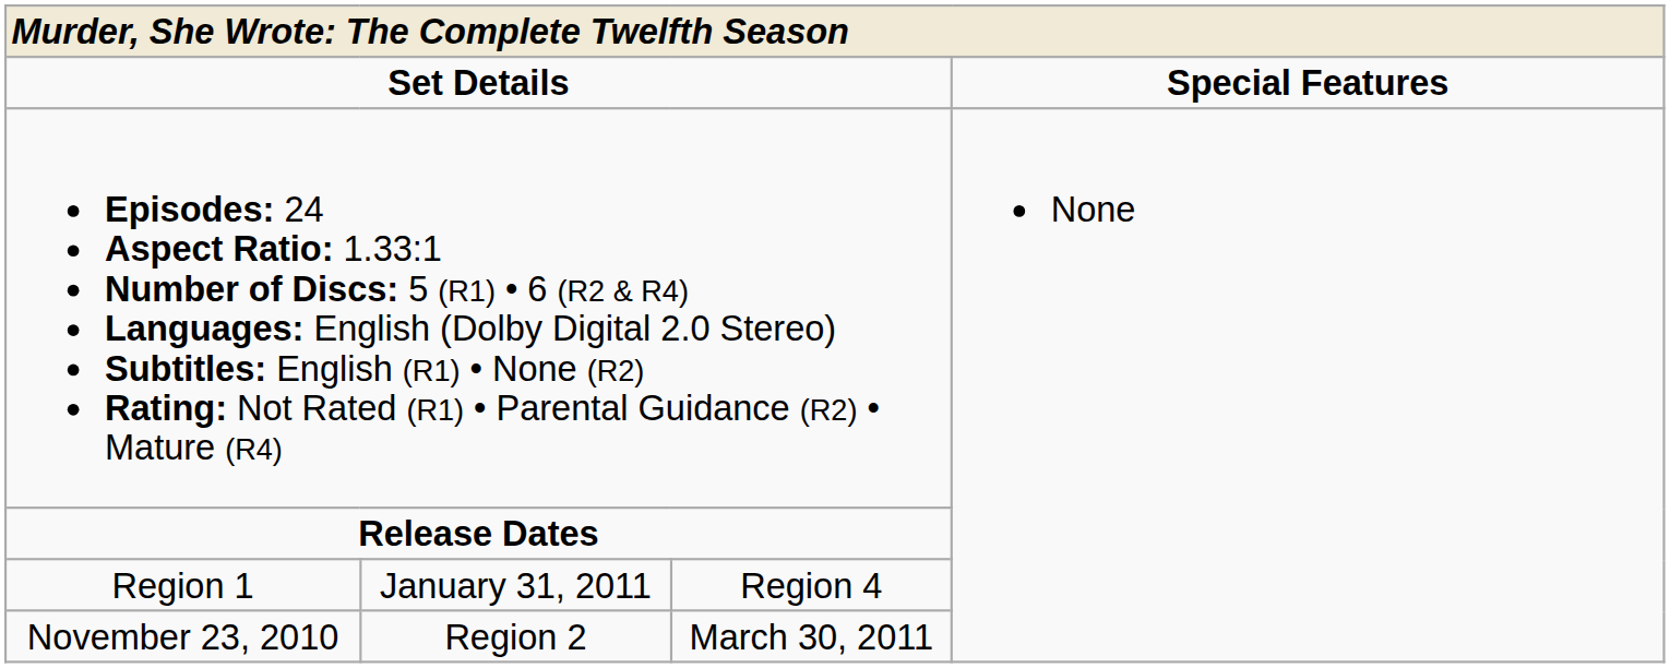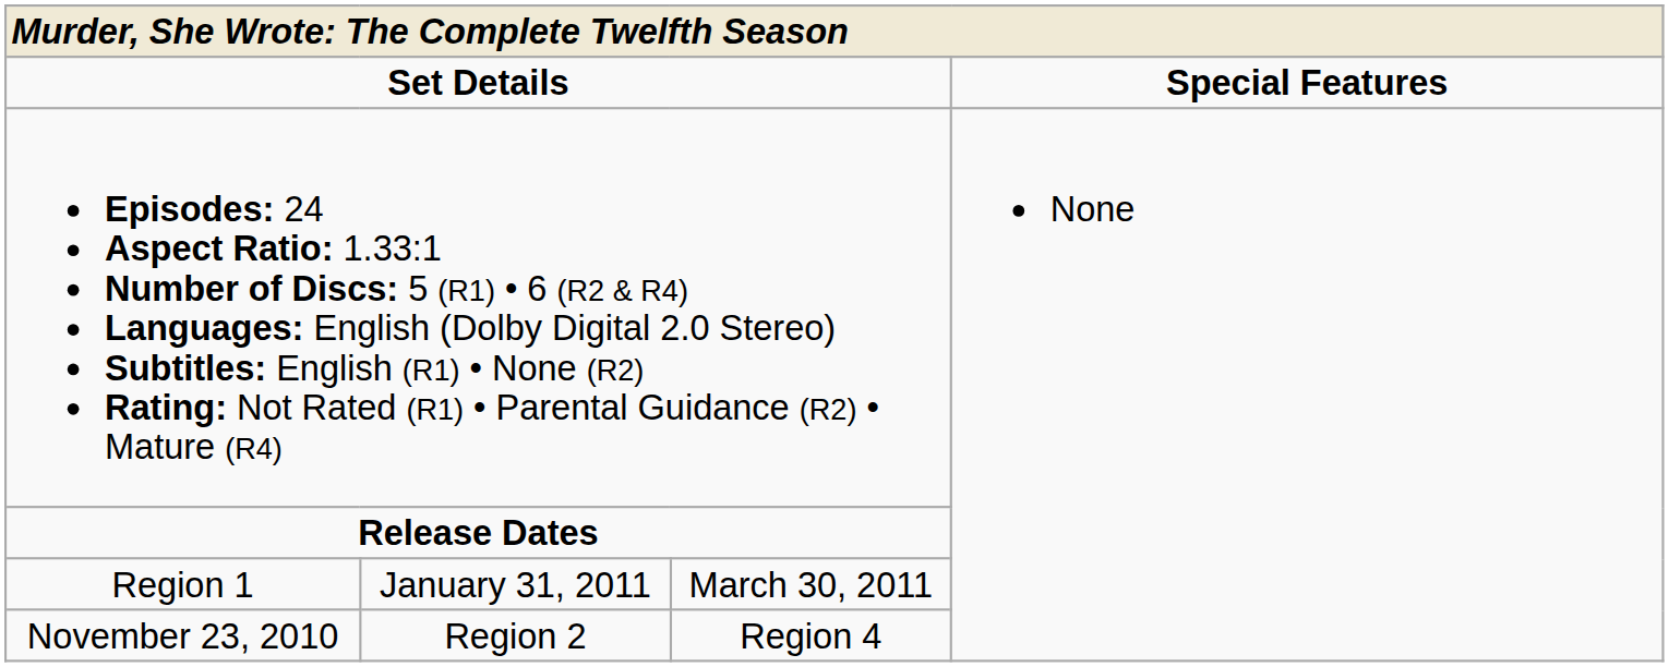Region 1 | column 3: Region 4 -> March 30, 2011
November 23, 2010 | column 3: March 30, 2011 -> Region 4
